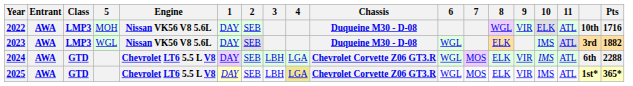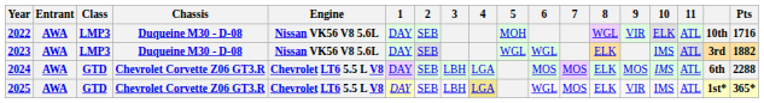columns swapped: Chassis <-> 5
2024 | 6: WGL -> MOS
2024 | 9: VIR -> MOS
